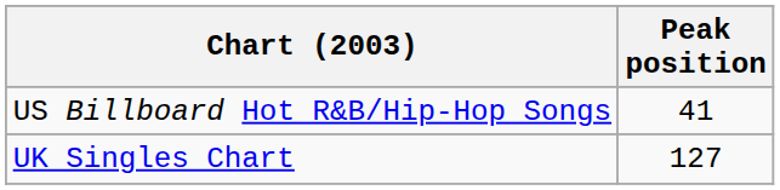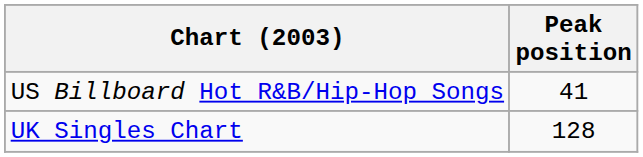UK Singles Chart | Peak position: 127 -> 128
